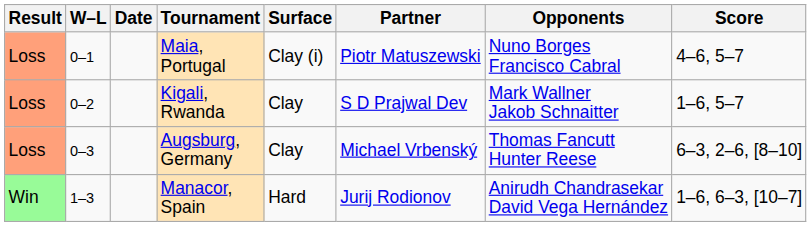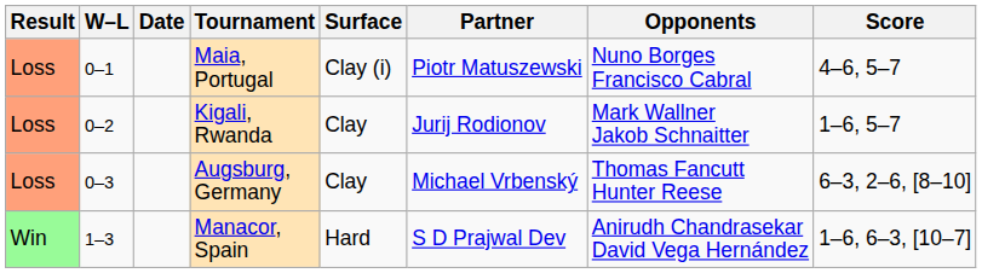Kigali, Rwanda | Partner: S D Prajwal Dev -> Jurij Rodionov
Manacor, Spain | Partner: Jurij Rodionov -> S D Prajwal Dev
